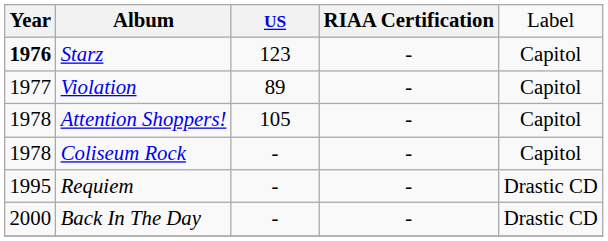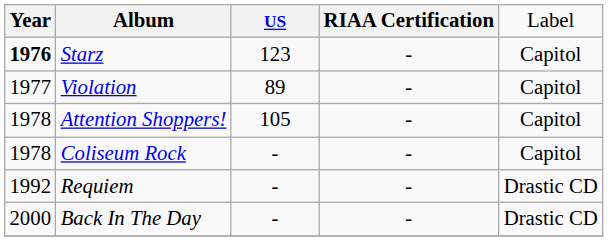Requiem | column 1: 1995 -> 1992
